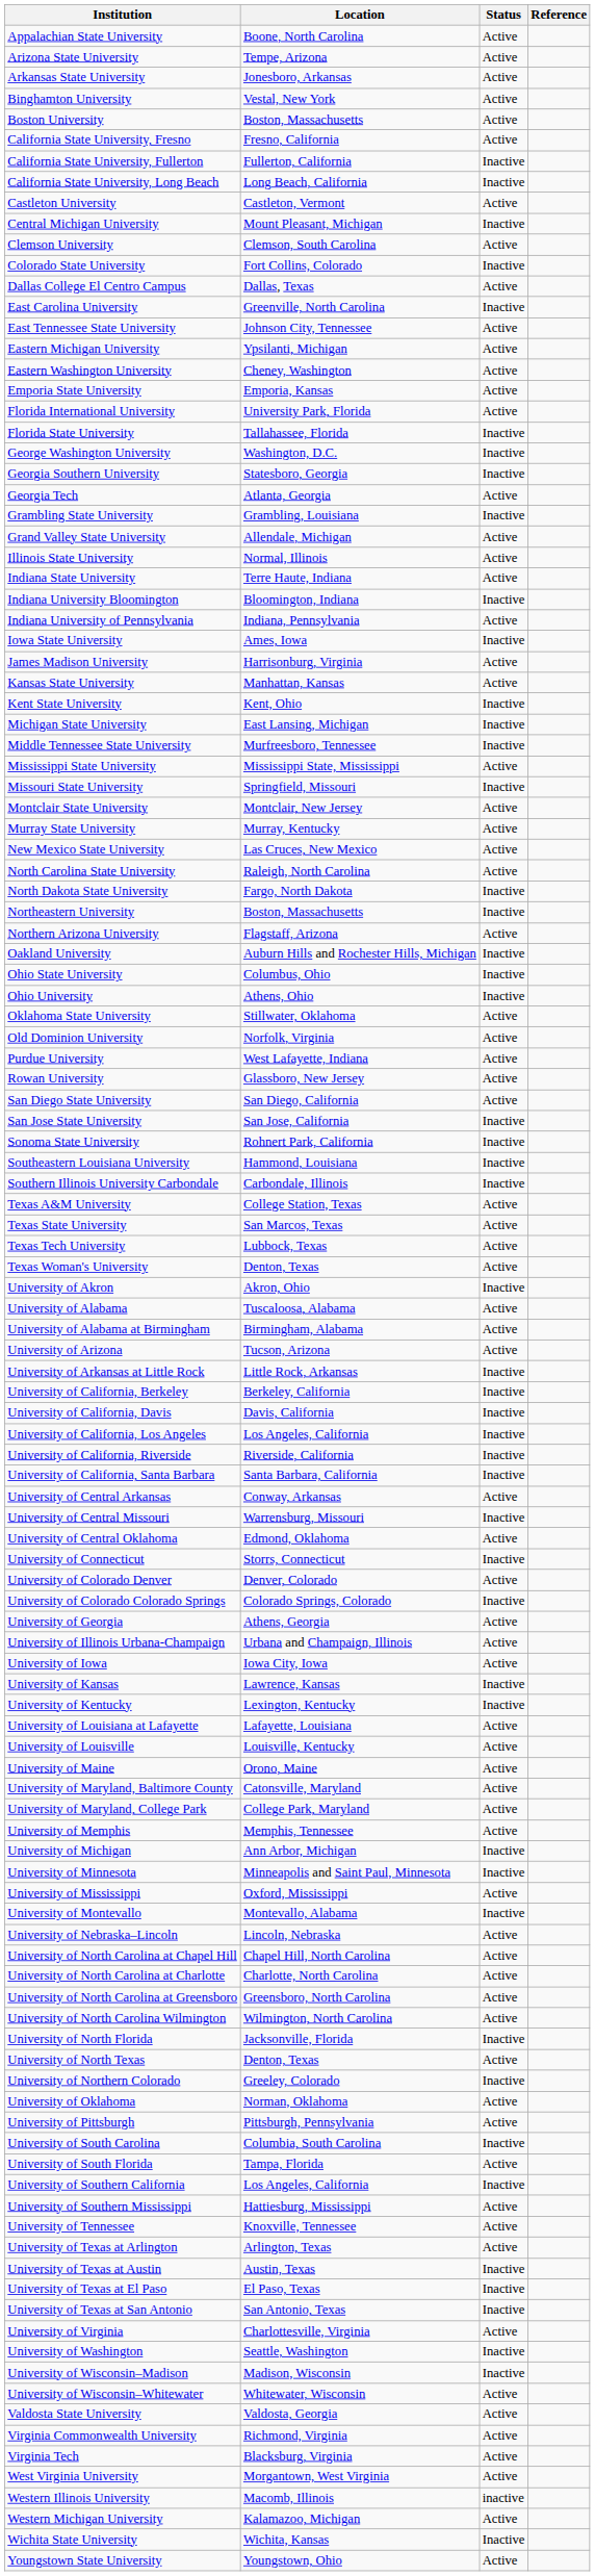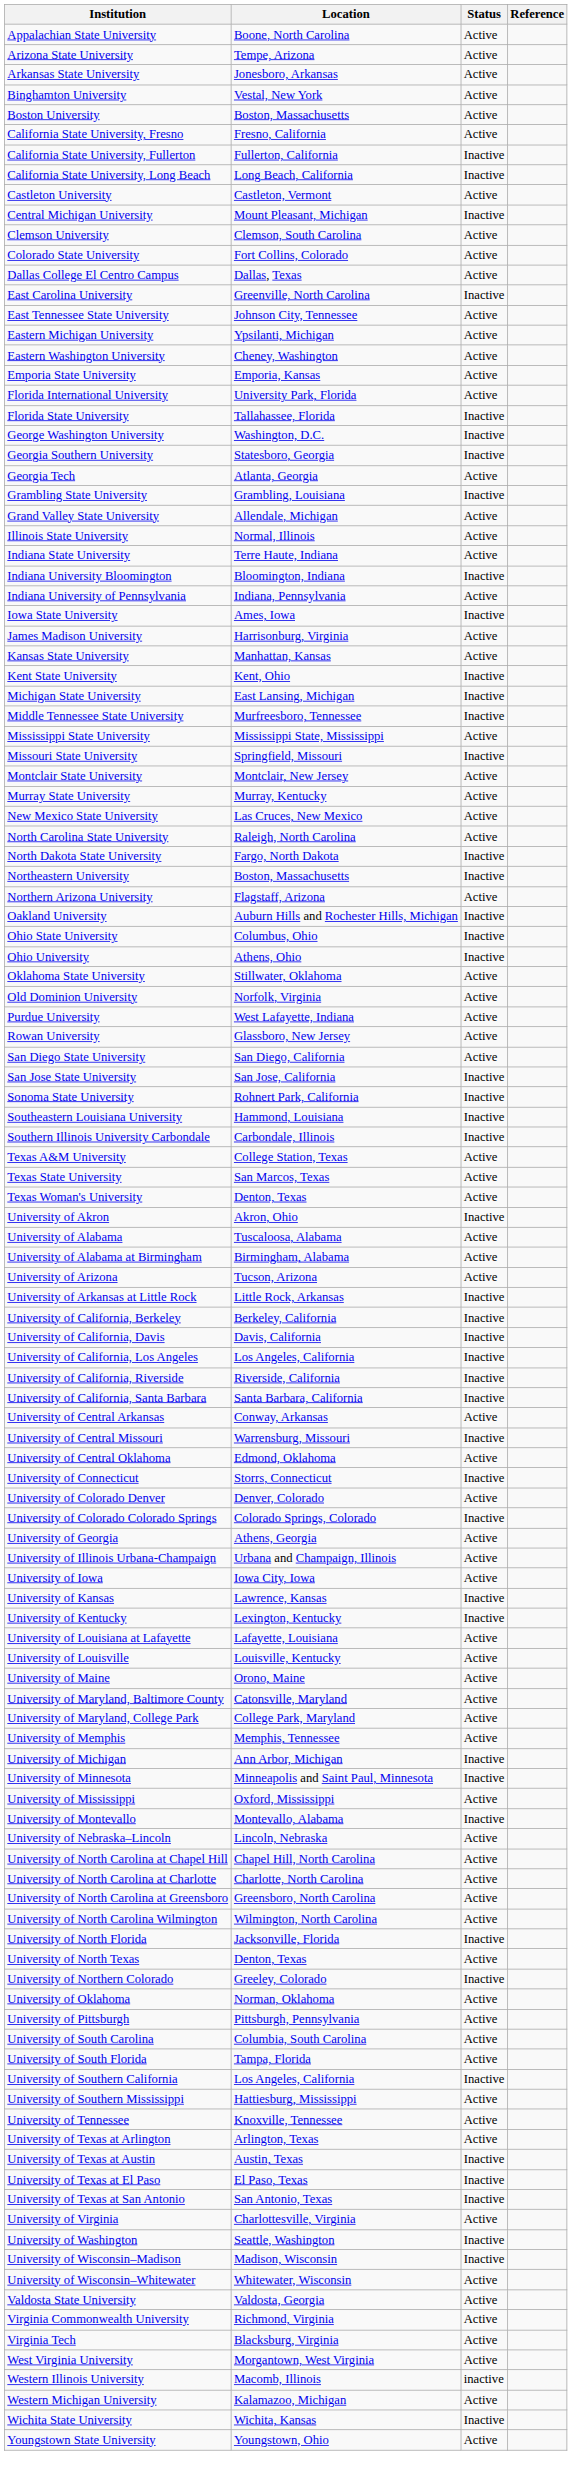Colorado State University | Status: Inactive -> Active
- row: Texas Tech University | Lubbock, Texas | Active
University of South Carolina | Status: Inactive -> Active
